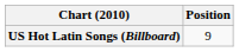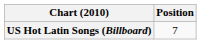US Hot Latin Songs (Billboard) | Position: 9 -> 7
